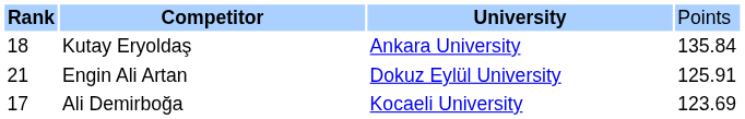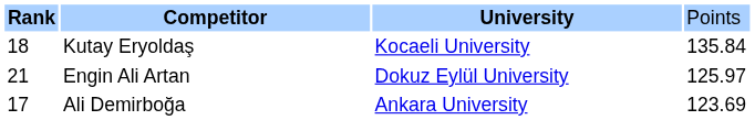Kutay Eryoldaş | column 3: Ankara University -> Kocaeli University
Engin Ali Artan | column 4: 125.91 -> 125.97
Ali Demirboğa | column 3: Kocaeli University -> Ankara University
